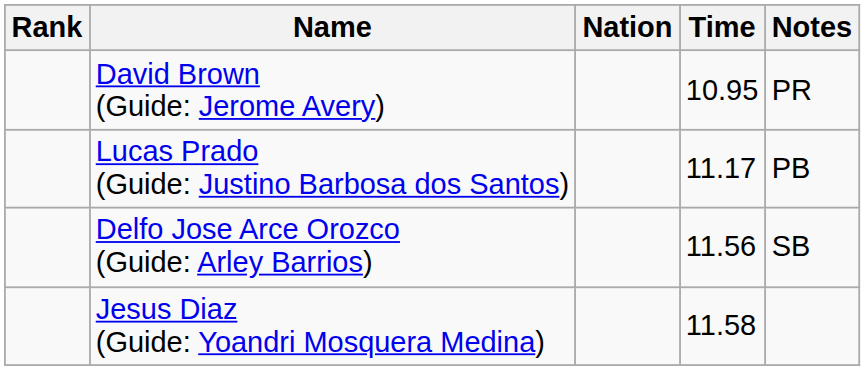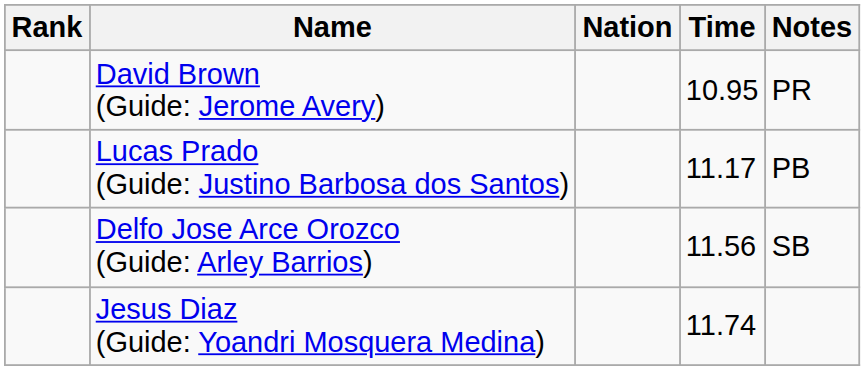Jesus Diaz (Guide: Yoandri Mosquera Medina) | Time: 11.58 -> 11.74
